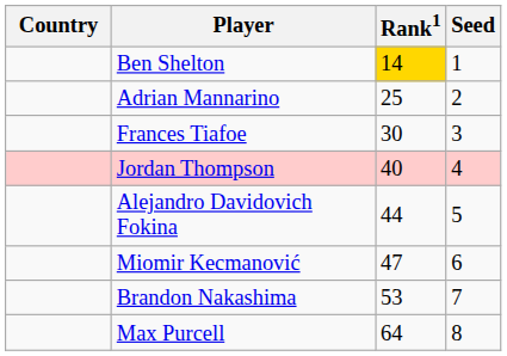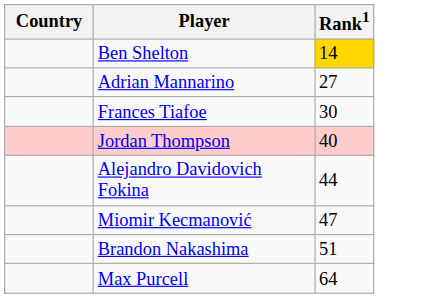- column: Seed | 1 | 2 | 3 | 4 | 5 | 6 | 7 | 8
Adrian Mannarino | Rank1: 25 -> 27
Brandon Nakashima | Rank1: 53 -> 51
